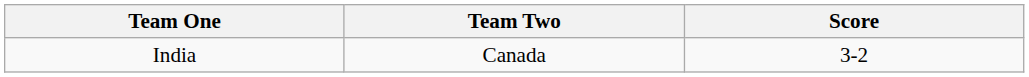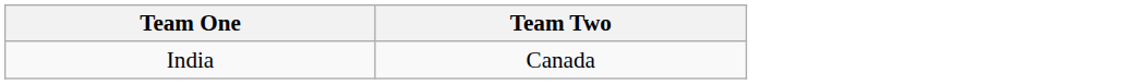- column: Score | 3-2
